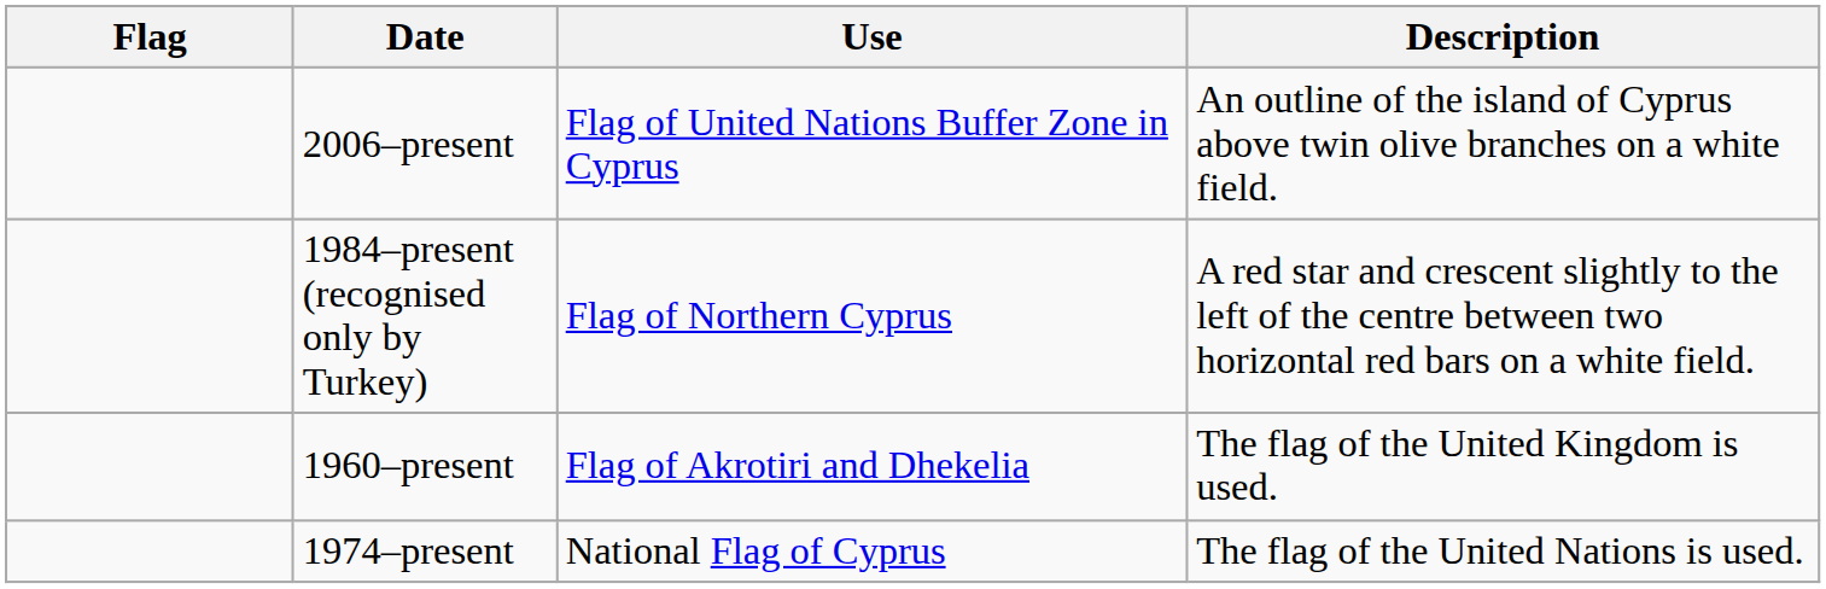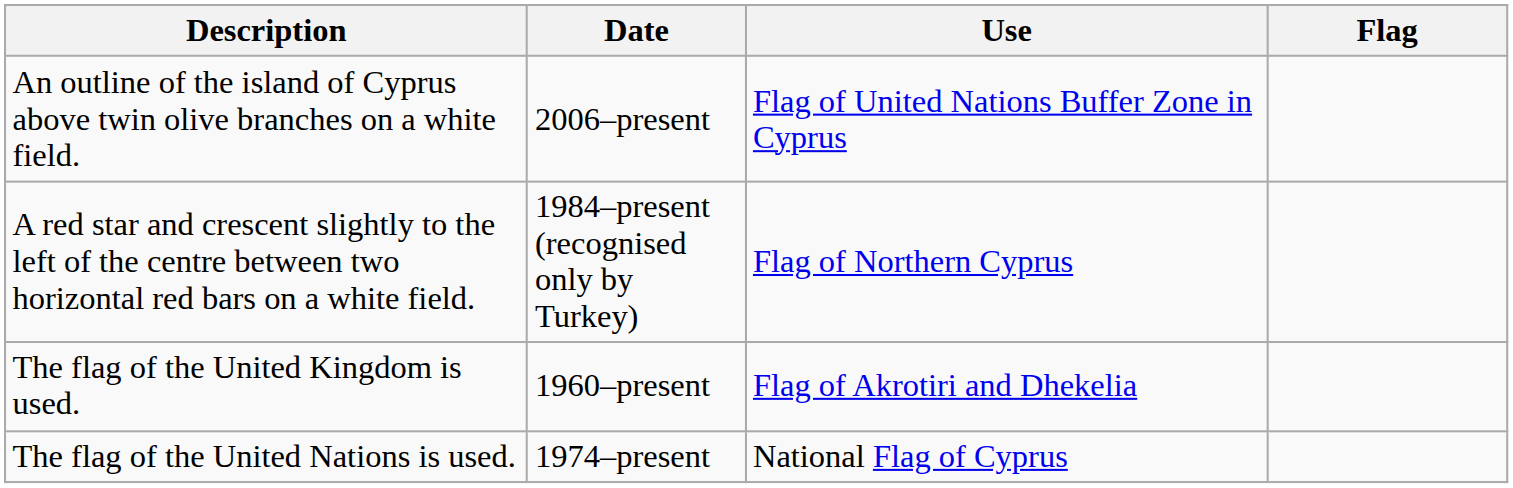columns swapped: Flag <-> Description
